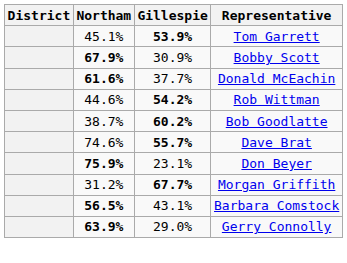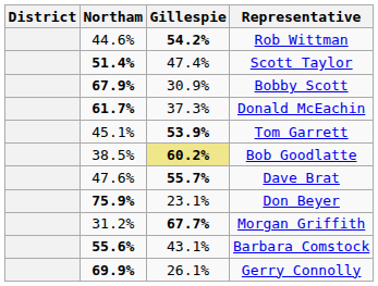rows swapped: Rob Wittman <-> Tom Garrett
+ row: 51.4% | 47.4% | Scott Taylor
Donald McEachin | Northam: 61.6% -> 61.7%
Donald McEachin | Gillespie: 37.7% -> 37.3%
Bob Goodlatte | Northam: 38.7% -> 38.5%
Bob Goodlatte | Gillespie: no background -> khaki background
Dave Brat | Northam: 74.6% -> 47.6%
Barbara Comstock | Northam: 56.5% -> 55.6%
Gerry Connolly | Northam: 63.9% -> 69.9%
Gerry Connolly | Gillespie: 29.0% -> 26.1%
